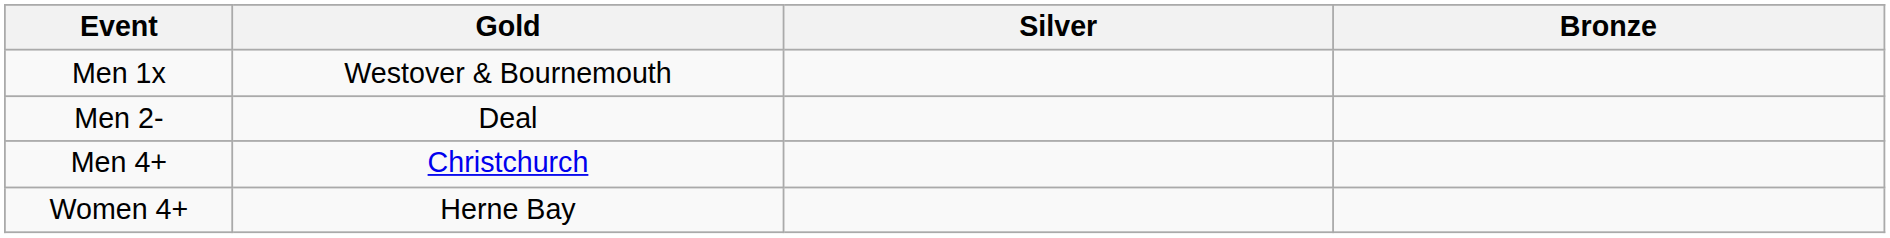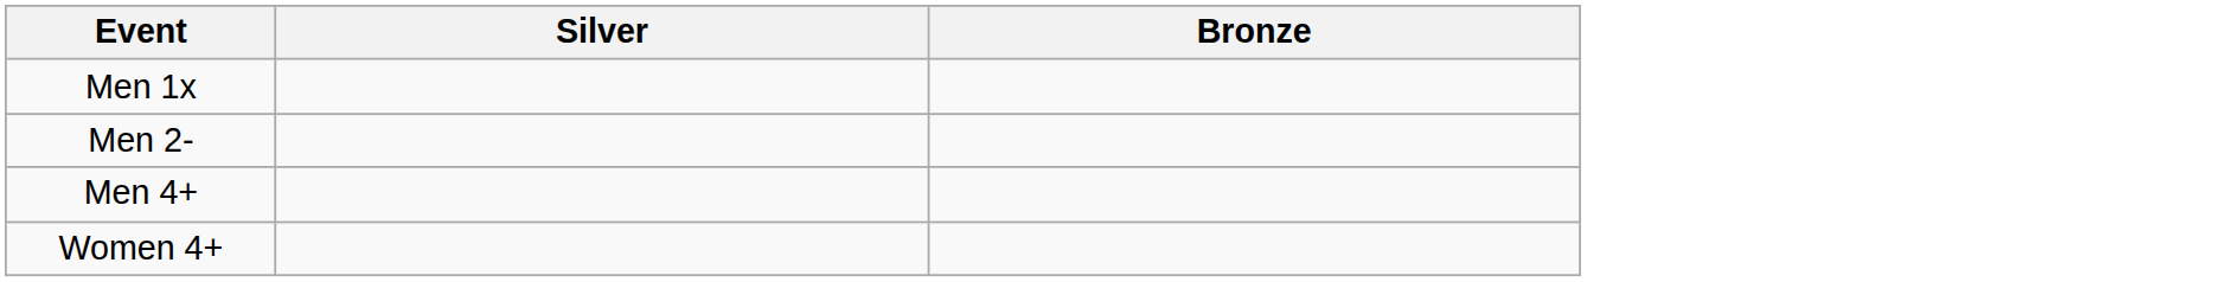- column: Gold | Westover & Bournemouth | Deal | Christchurch | Herne Bay
